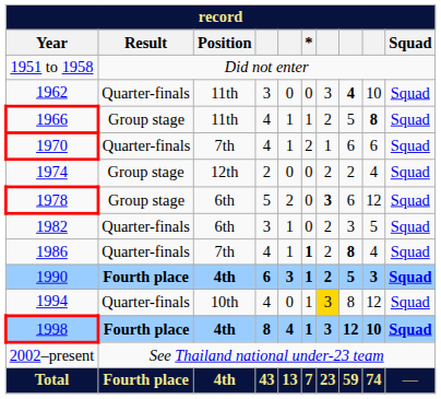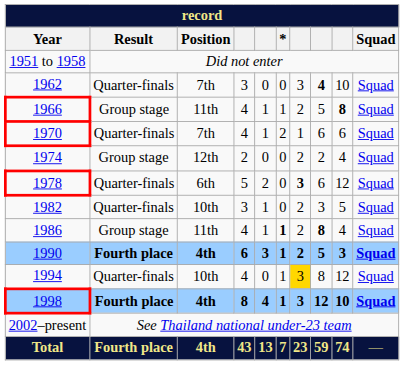1962 | Position: 11th -> 7th
1978 | Result: Group stage -> Quarter-finals
1982 | Position: 6th -> 10th
1986 | Result: Quarter-finals -> Group stage
1986 | Position: 7th -> 11th
